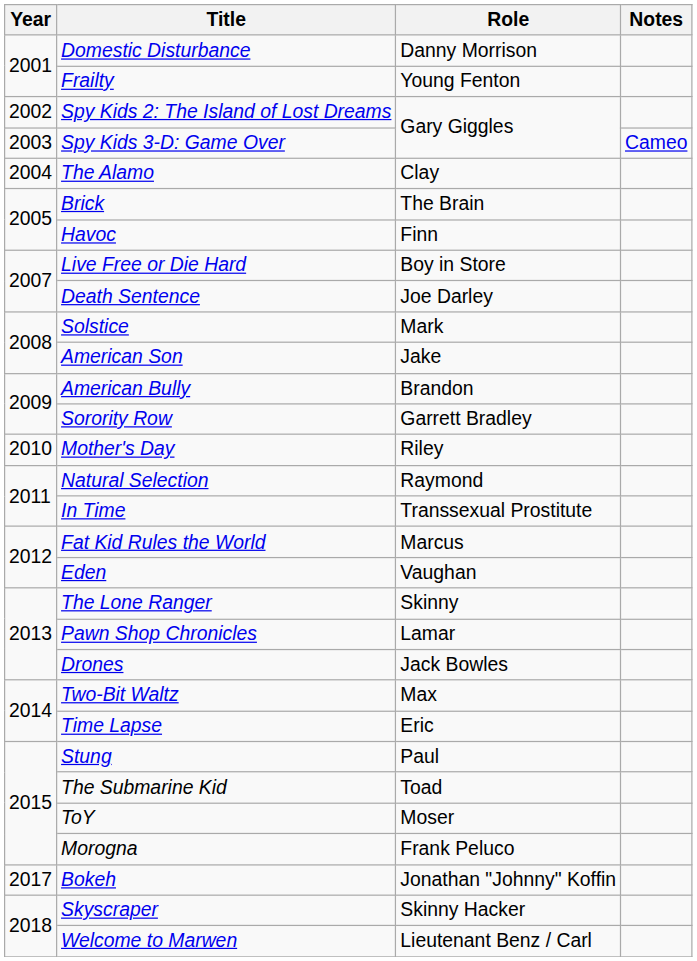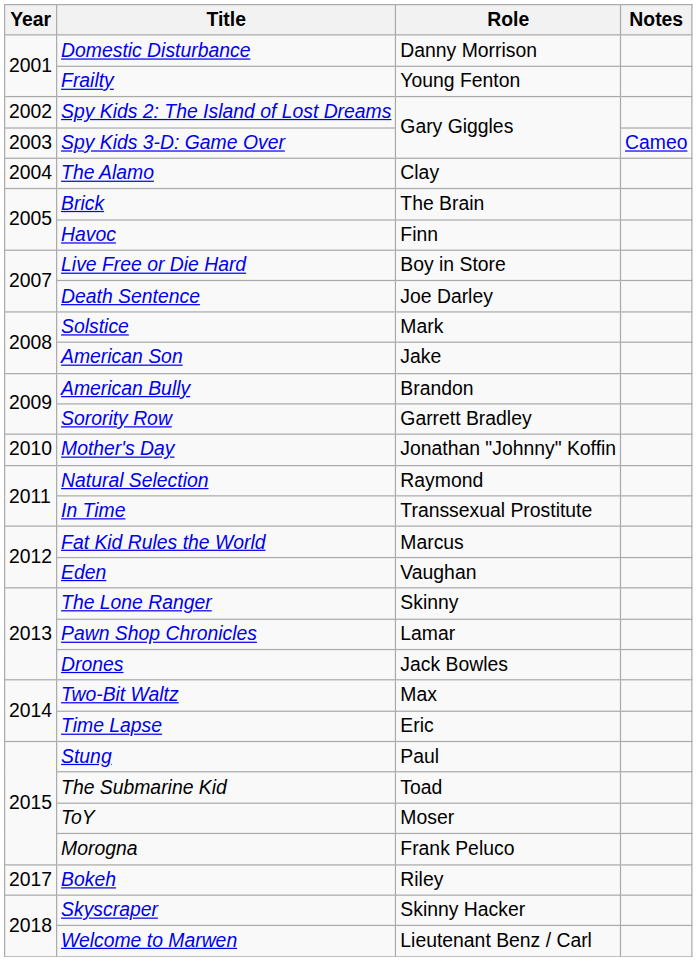Mother's Day | Role: Riley -> Jonathan "Johnny" Koffin
Bokeh | Role: Jonathan "Johnny" Koffin -> Riley
